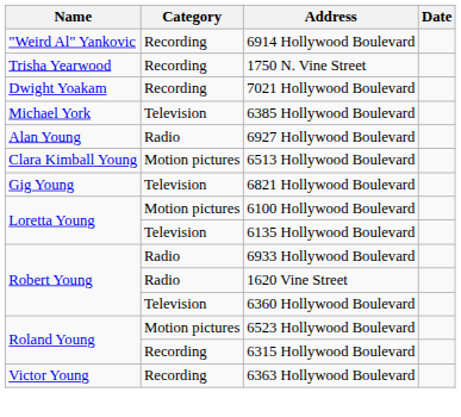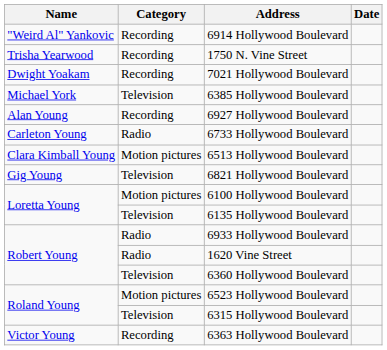6927 Hollywood Boulevard | Category: Radio -> Recording
+ row: Carleton Young | Radio | 6733 Hollywood Boulevard
6315 Hollywood Boulevard | Category: Recording -> Television
